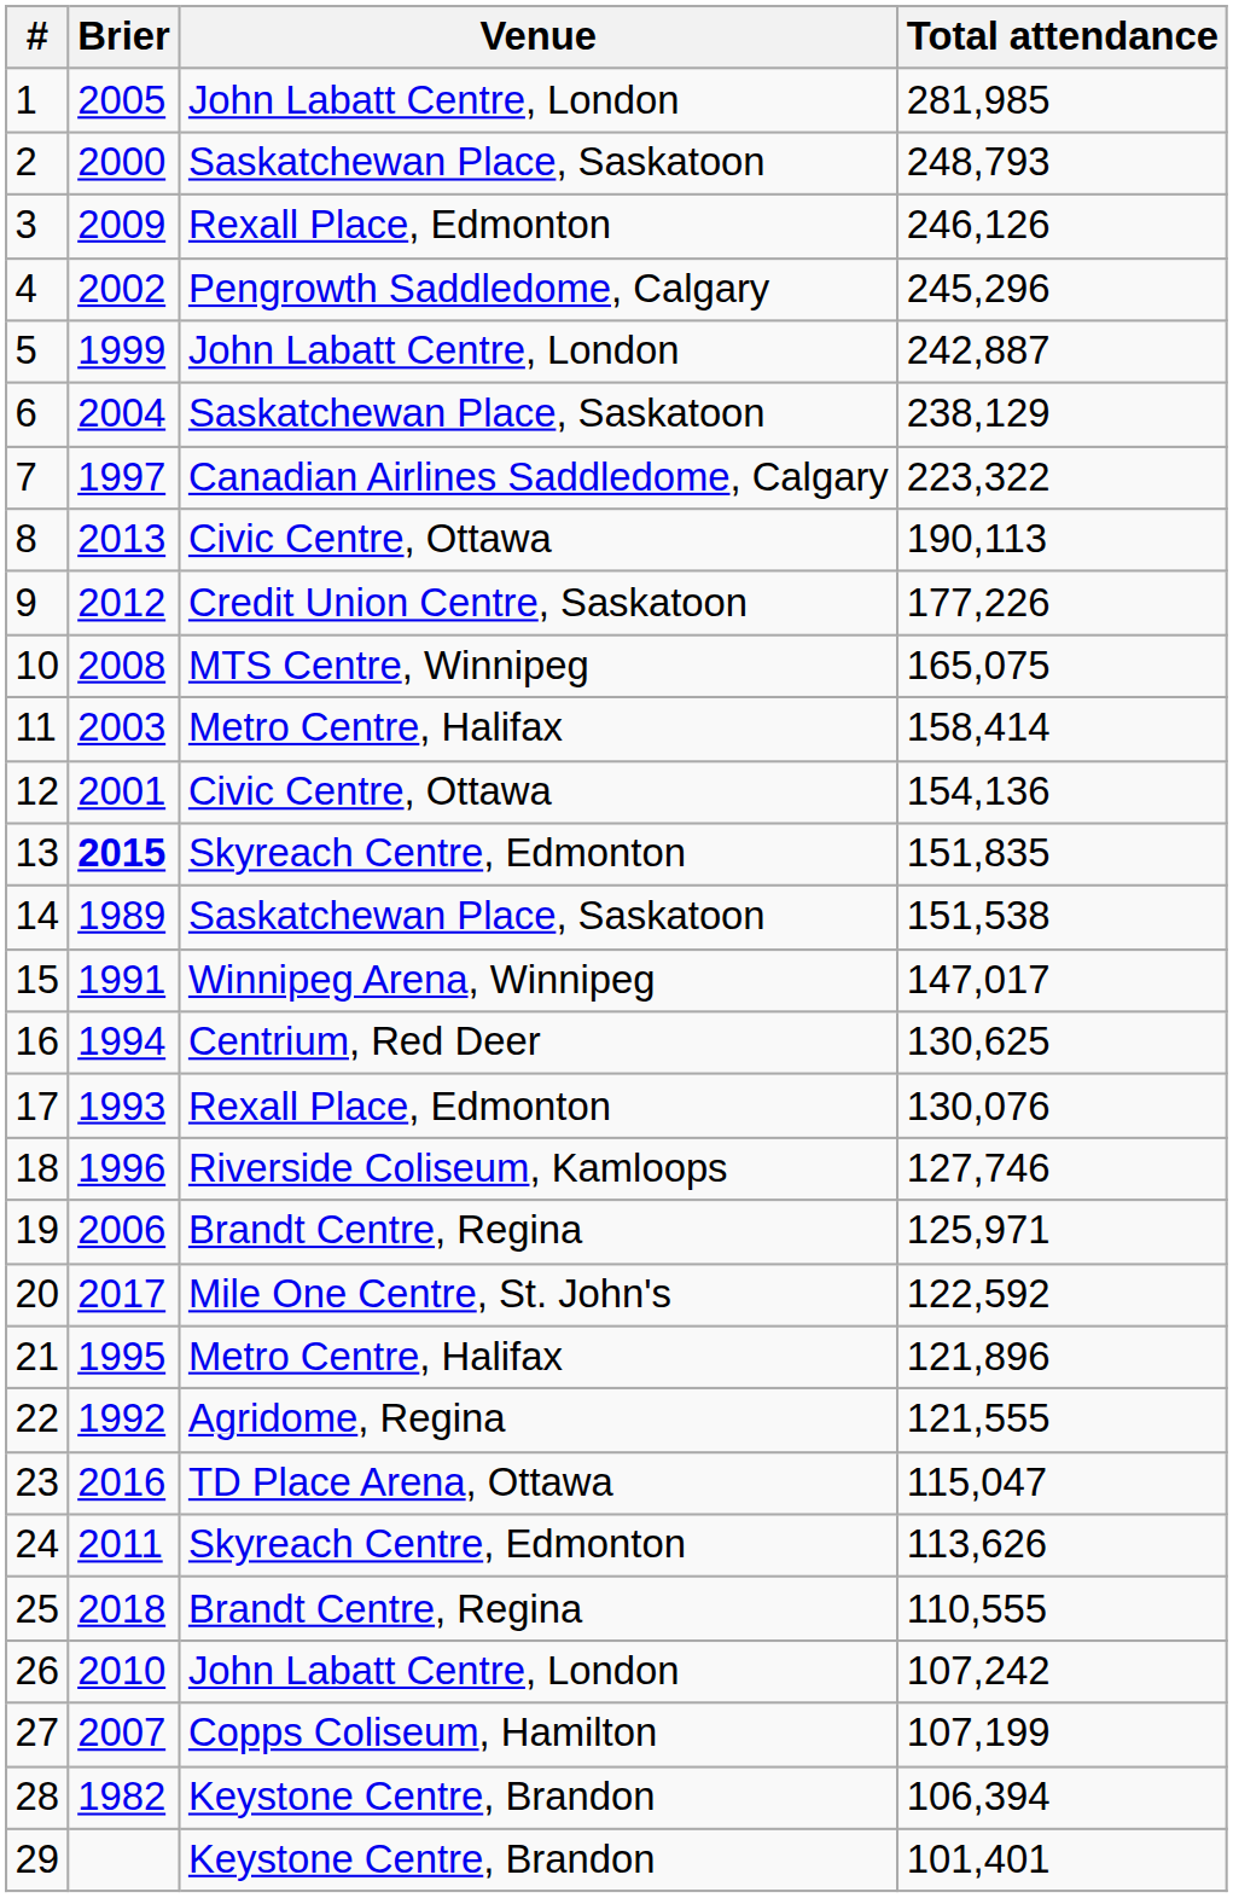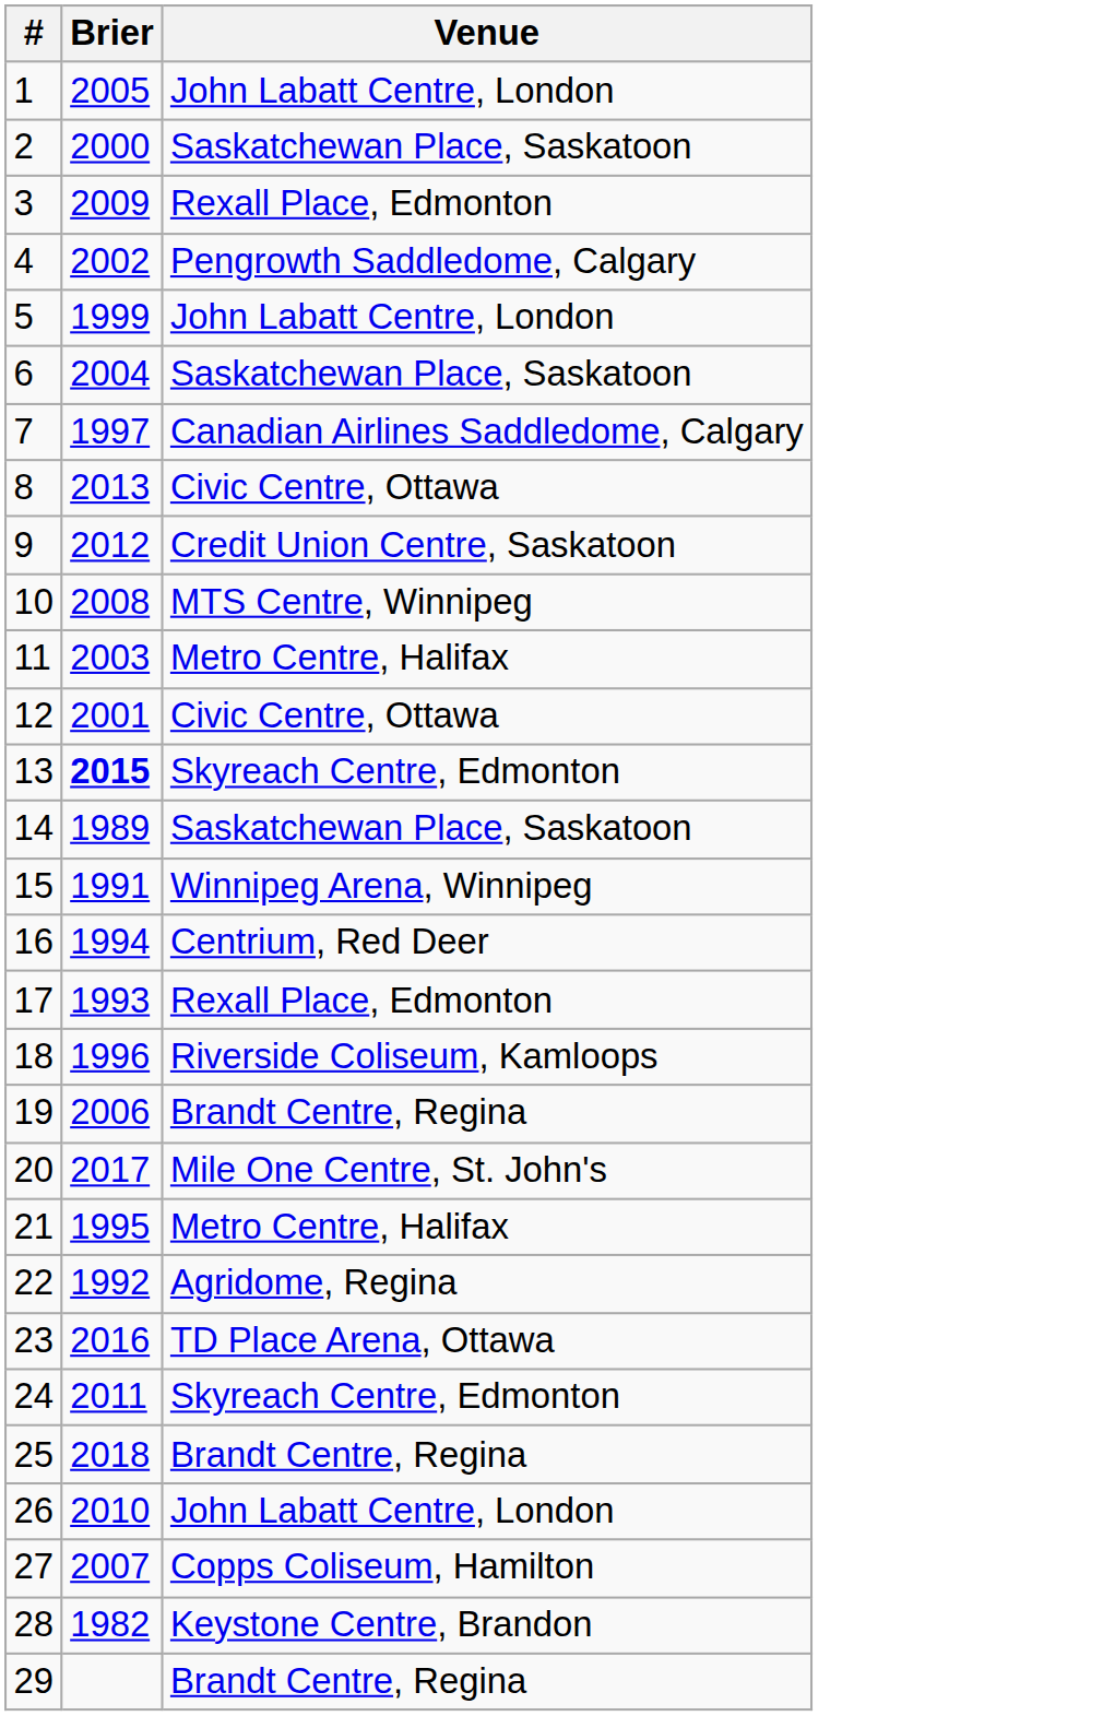- column: Total attendance | 281,985 | 248,793 | 246,126 | 245,296 | 242,887 | 238,129 | 223,322 | 190,113 | 177,226 | 165,075 | 158,414 | 154,136 | 151,835 | 151,538 | 147,017 | 130,625 | 130,076 | 127,746 | 125,971 | 122,592 | 121,896 | 121,555 | 115,047 | 113,626 | 110,555 | 107,242 | 107,199 | 106,394 | 101,401
29 | Venue: Keystone Centre, Brandon -> Brandt Centre, Regina
